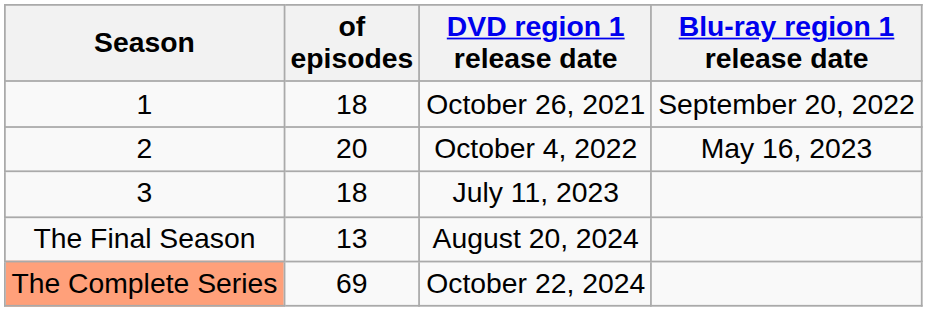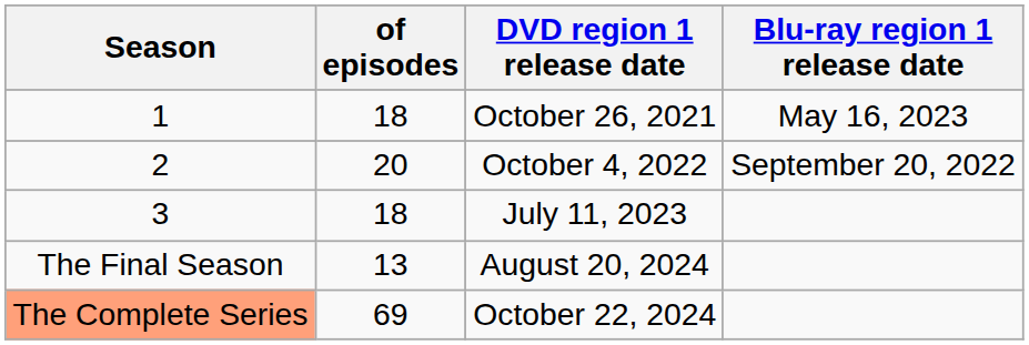October 26, 2021 | Blu-ray region 1 release date: September 20, 2022 -> May 16, 2023
October 4, 2022 | Blu-ray region 1 release date: May 16, 2023 -> September 20, 2022
